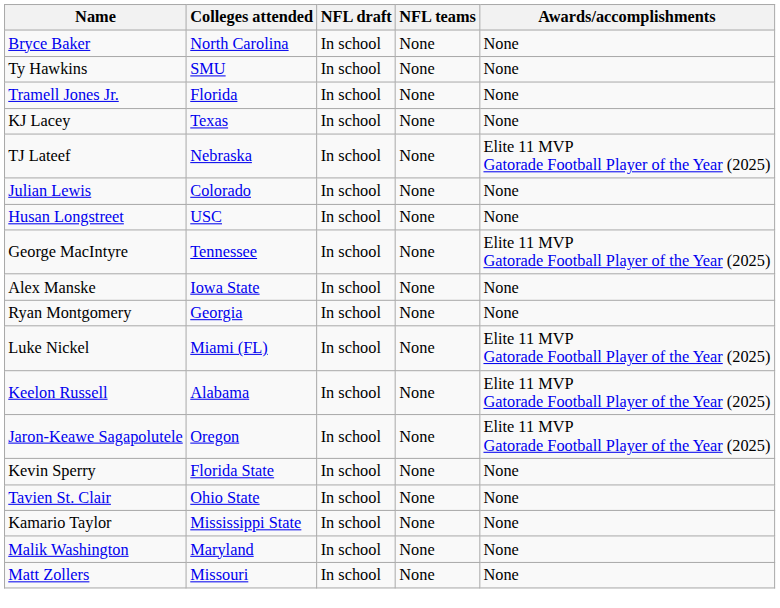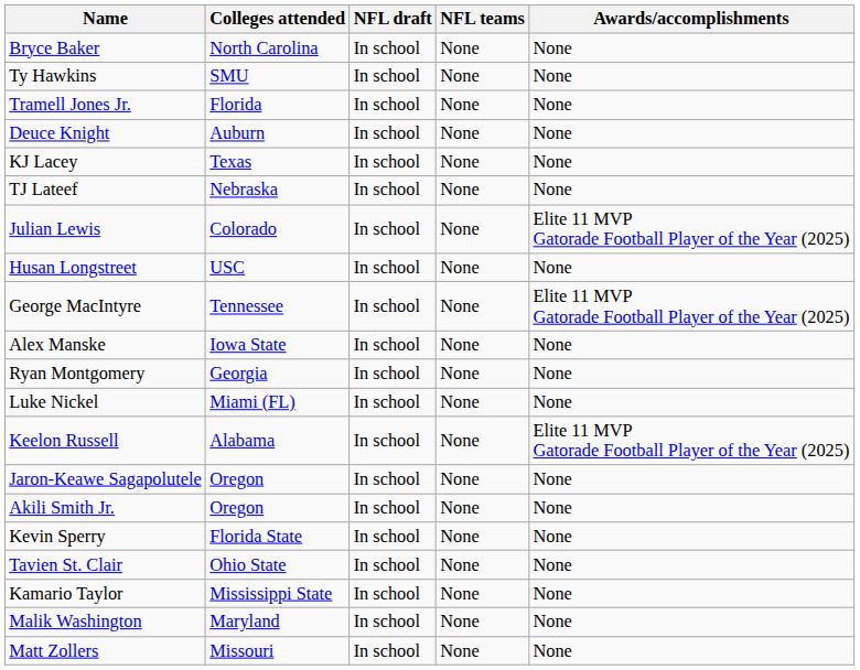+ row: Deuce Knight | Auburn | In school | None | None
TJ Lateef | Awards/accomplishments: Elite 11 MVP Gatorade Football Player of the Year (2025) -> None
Julian Lewis | Awards/accomplishments: None -> Elite 11 MVP Gatorade Football Player of the Year (2025)
Luke Nickel | Awards/accomplishments: Elite 11 MVP Gatorade Football Player of the Year (2025) -> None
Jaron-Keawe Sagapolutele | Awards/accomplishments: Elite 11 MVP Gatorade Football Player of the Year (2025) -> None
+ row: Akili Smith Jr. | Oregon | In school | None | None
